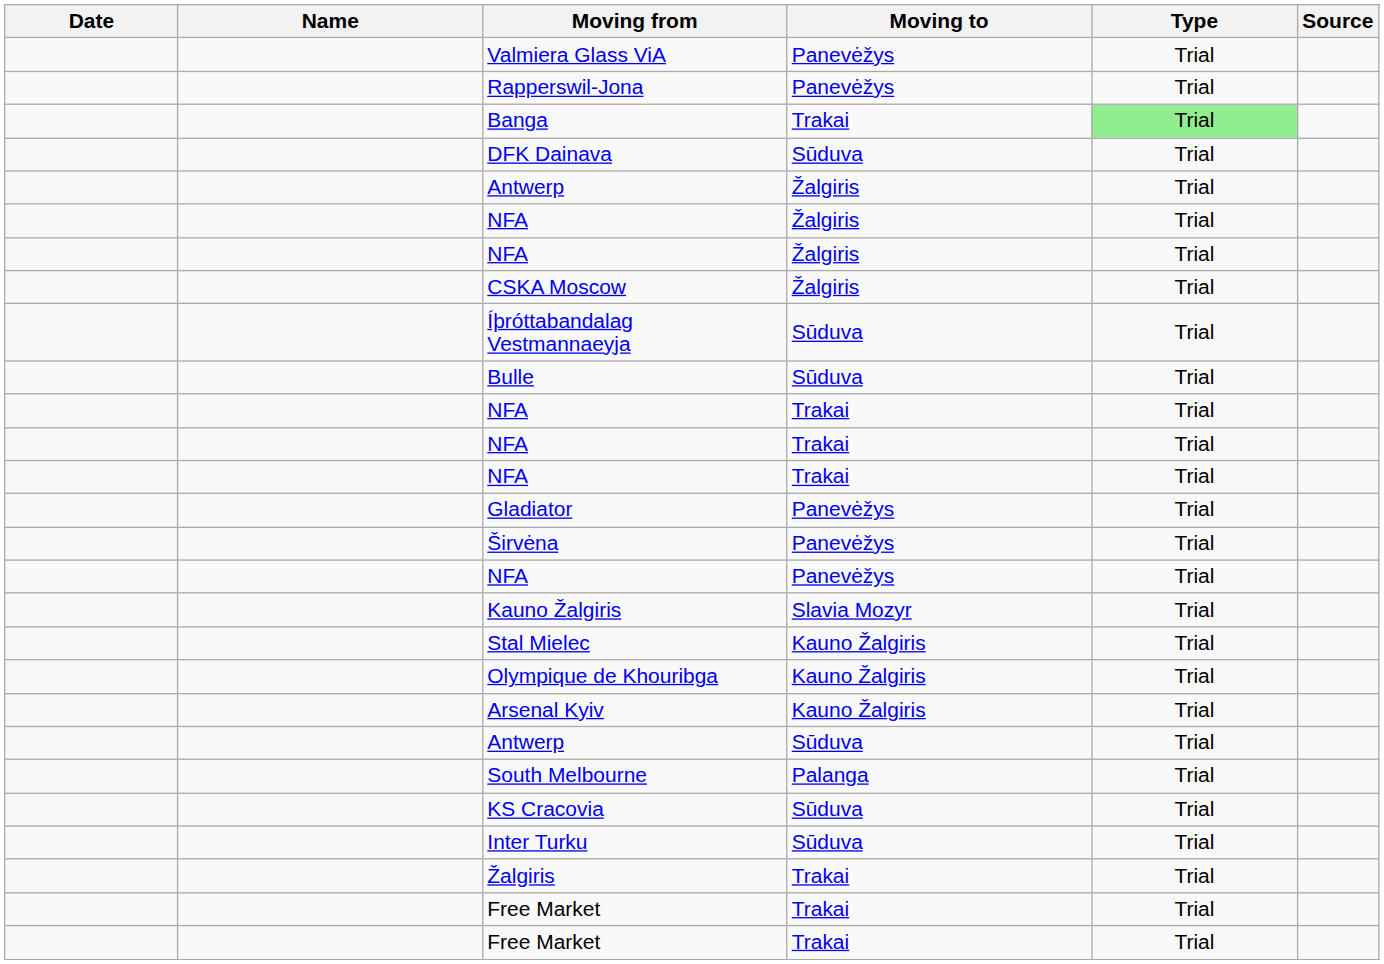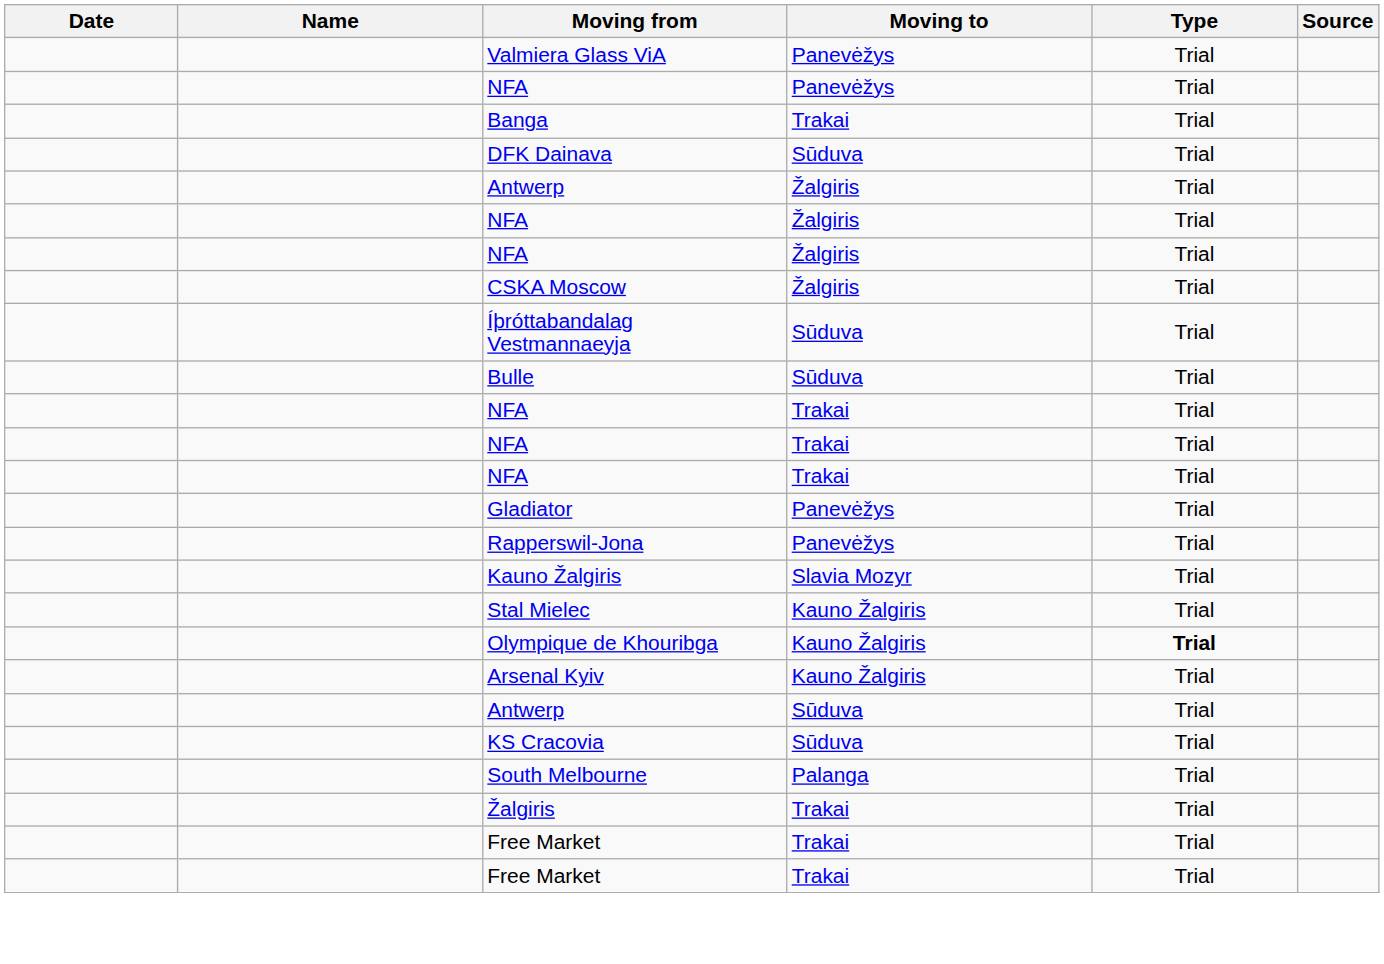rows swapped: NFA / Panevėžys <-> Rapperswil-Jona
Banga | Type: lightgreen background -> no background
- row: Širvėna | Panevėžys | Trial
Olympique de Khouribga | Type: normal -> bold
rows swapped: South Melbourne <-> KS Cracovia
- row: Inter Turku | Sūduva | Trial
